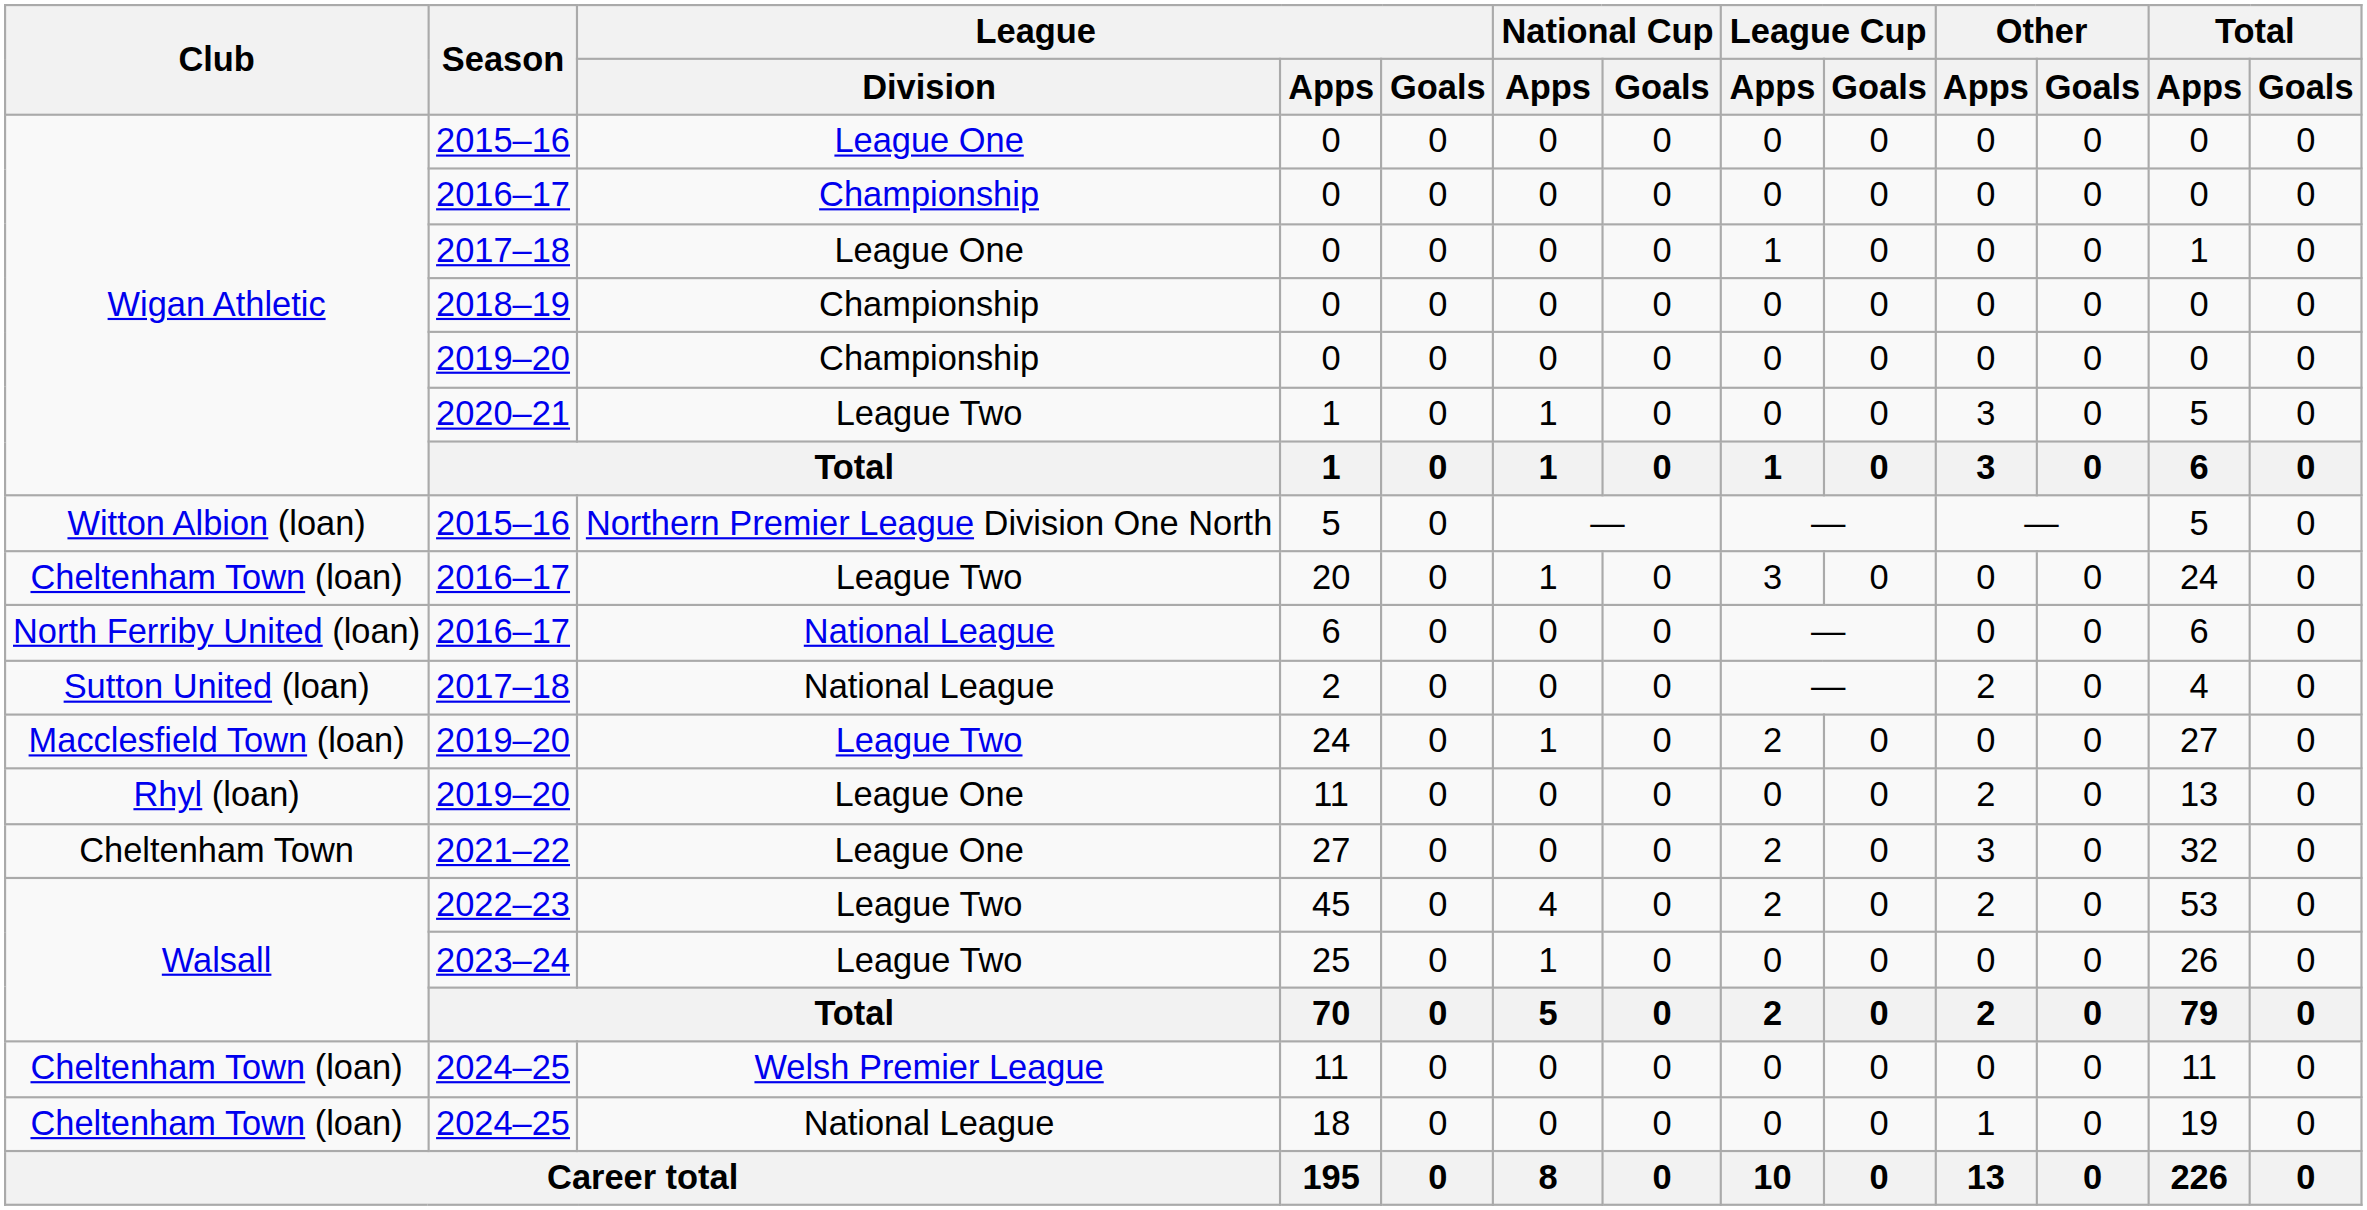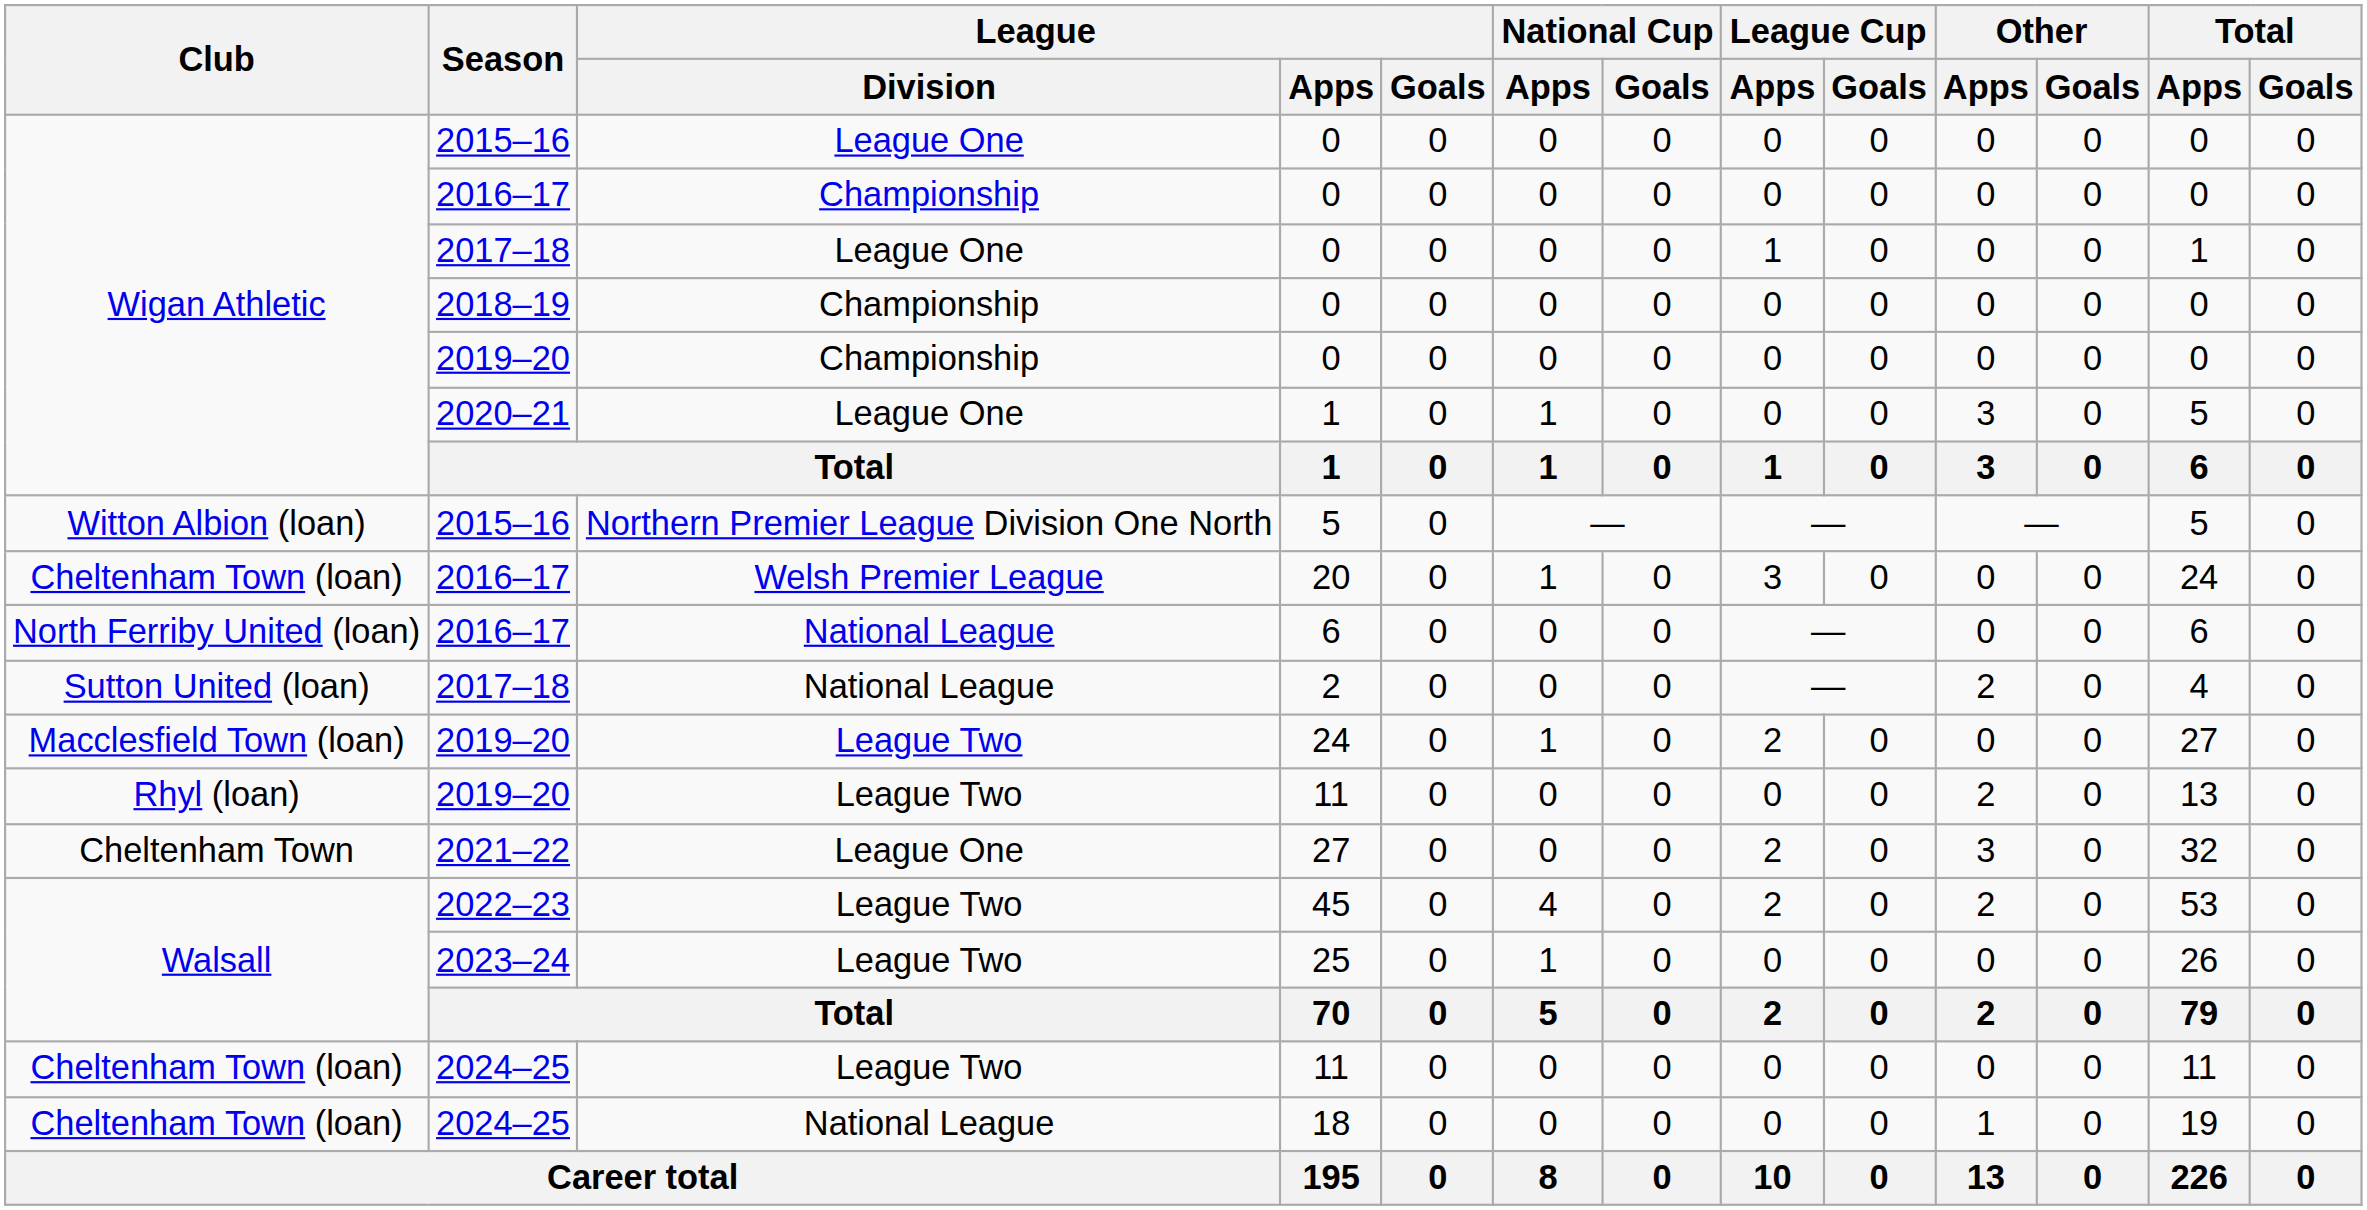2020–21 / 1 | League / Division: League Two -> League One
20 | League / Division: League Two -> Welsh Premier League
2019–20 / 11 | League / Division: League One -> League Two
2024–25 / 11 | League / Division: Welsh Premier League -> League Two
